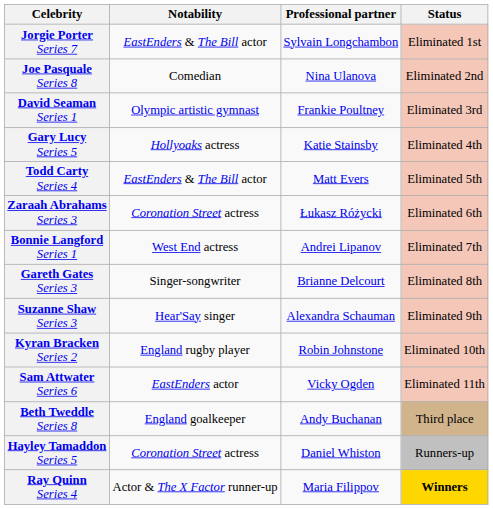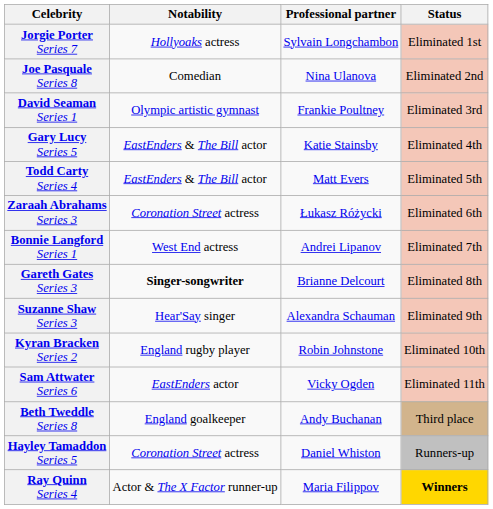Jorgie Porter Series 7 | Notability: EastEnders & The Bill actor -> Hollyoaks actress
Gary Lucy Series 5 | Notability: Hollyoaks actress -> EastEnders & The Bill actor
Gareth Gates Series 3 | Notability: normal -> bold
